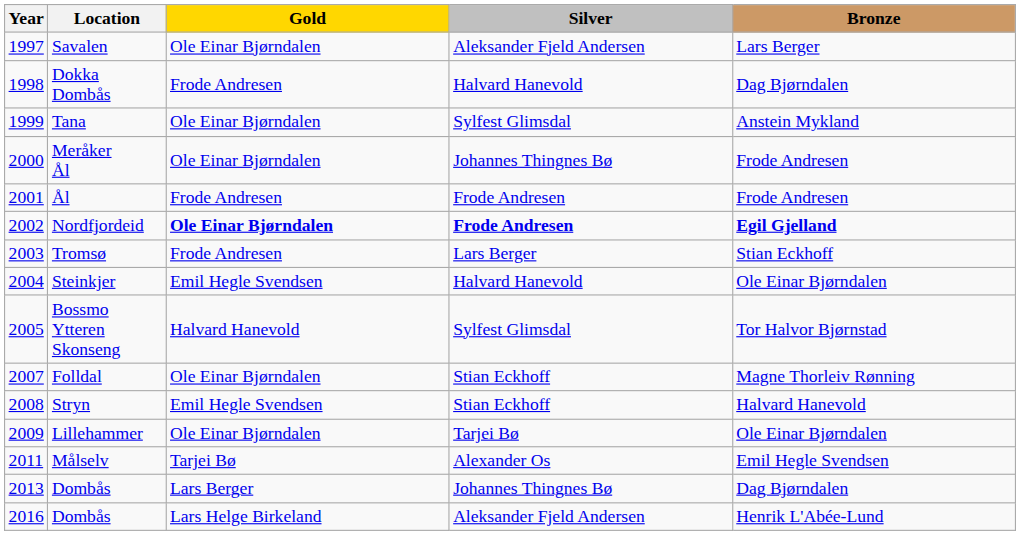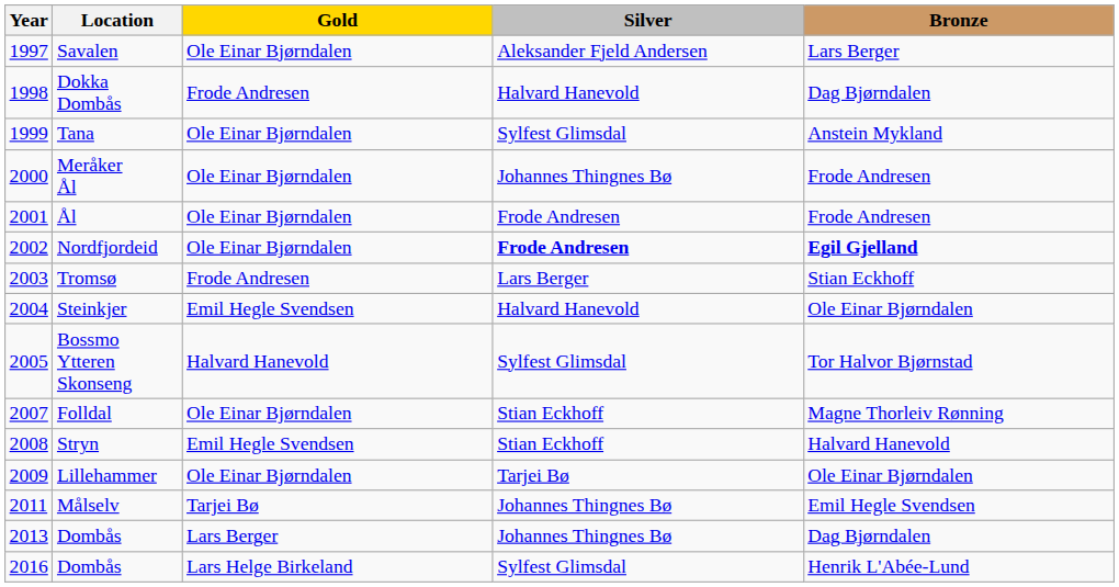Ål | Gold: Frode Andresen -> Ole Einar Bjørndalen
Nordfjordeid | Gold: bold -> normal
Målselv | Silver: Alexander Os -> Johannes Thingnes Bø
2016 / Dombås | Silver: Aleksander Fjeld Andersen -> Sylfest Glimsdal
